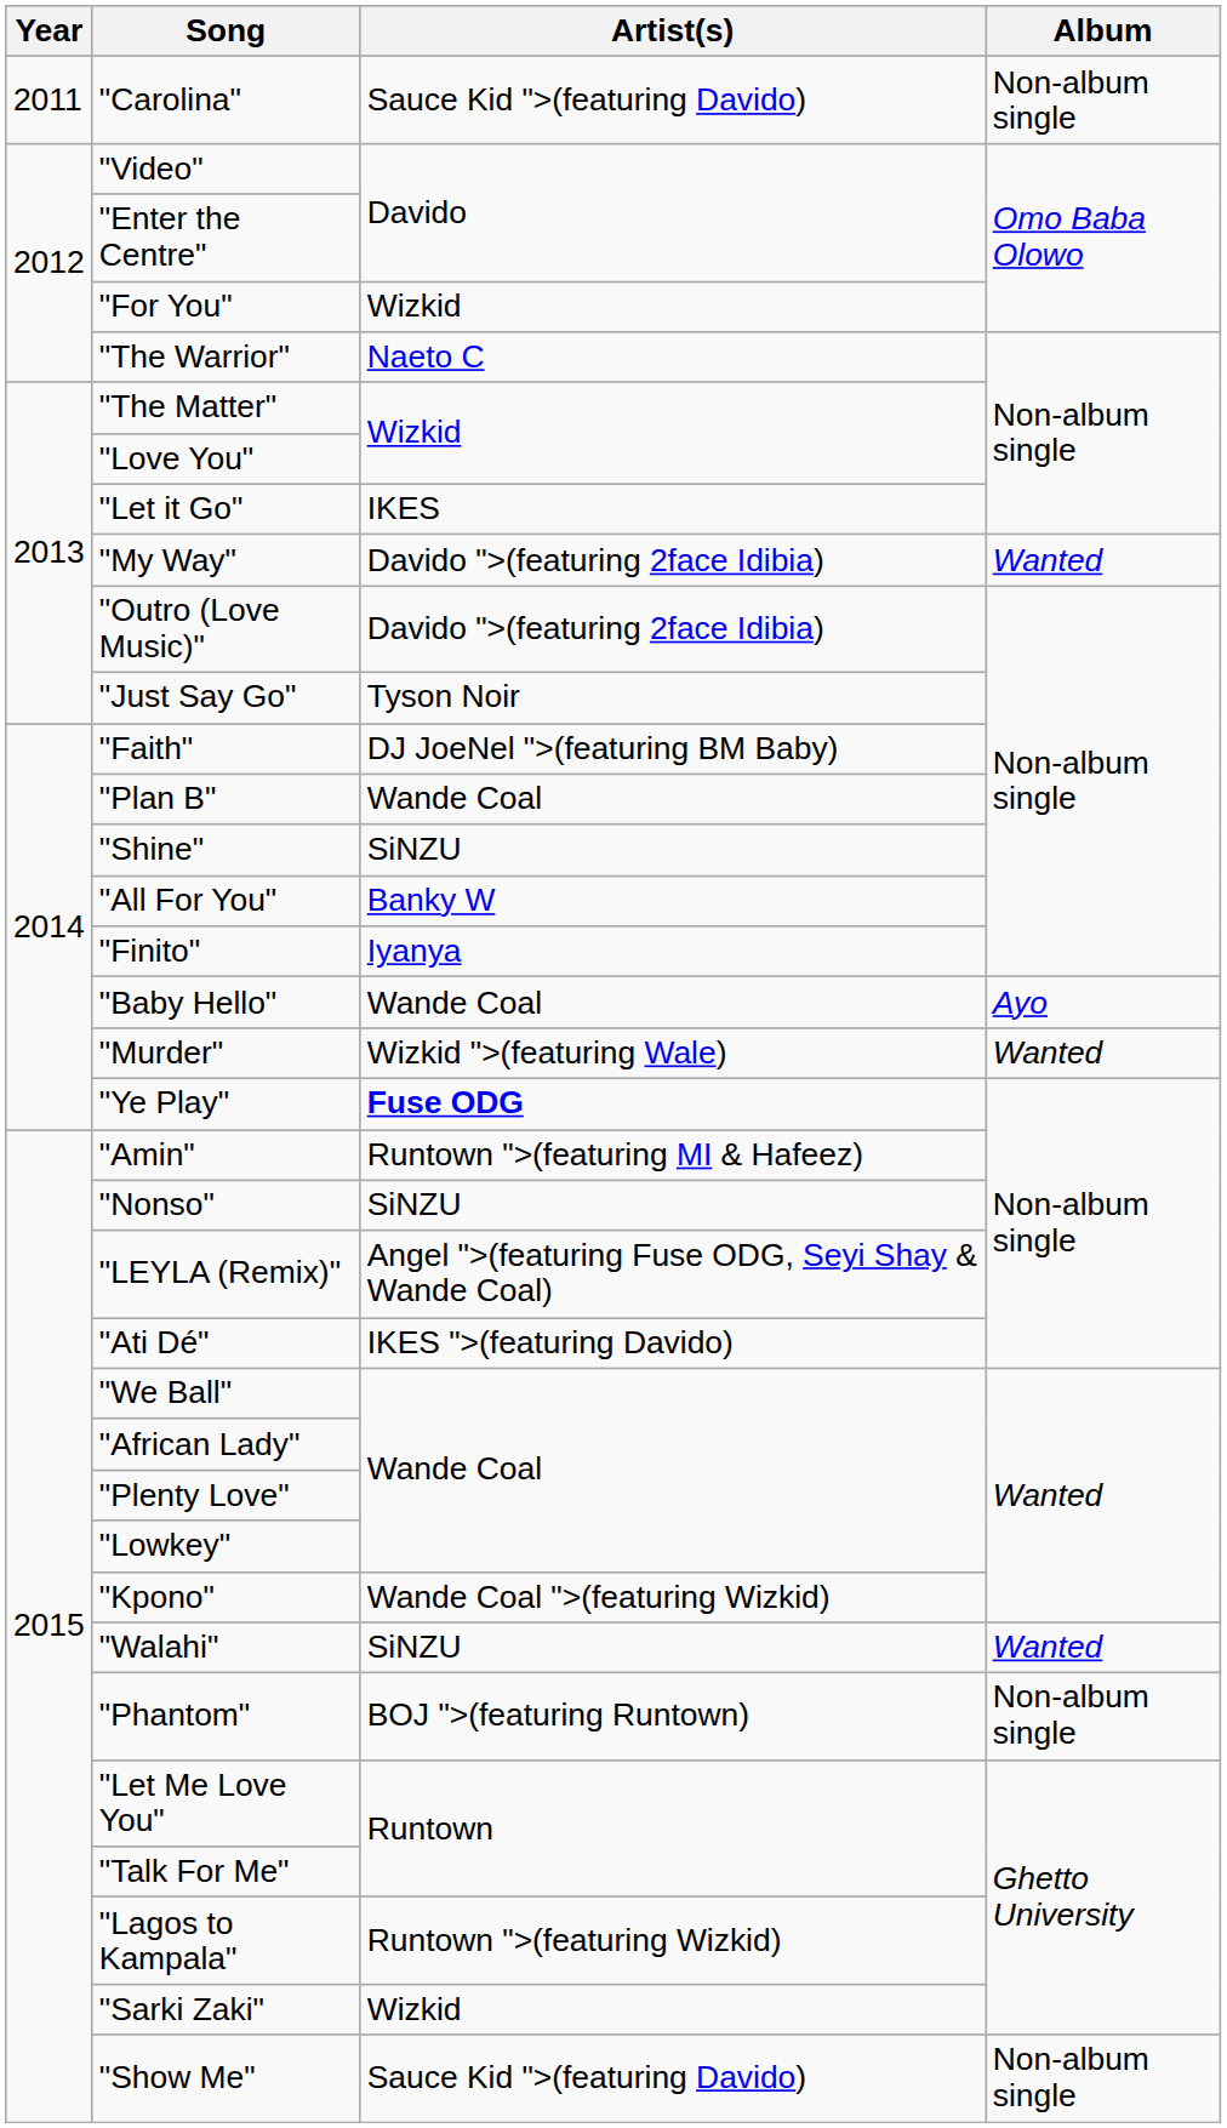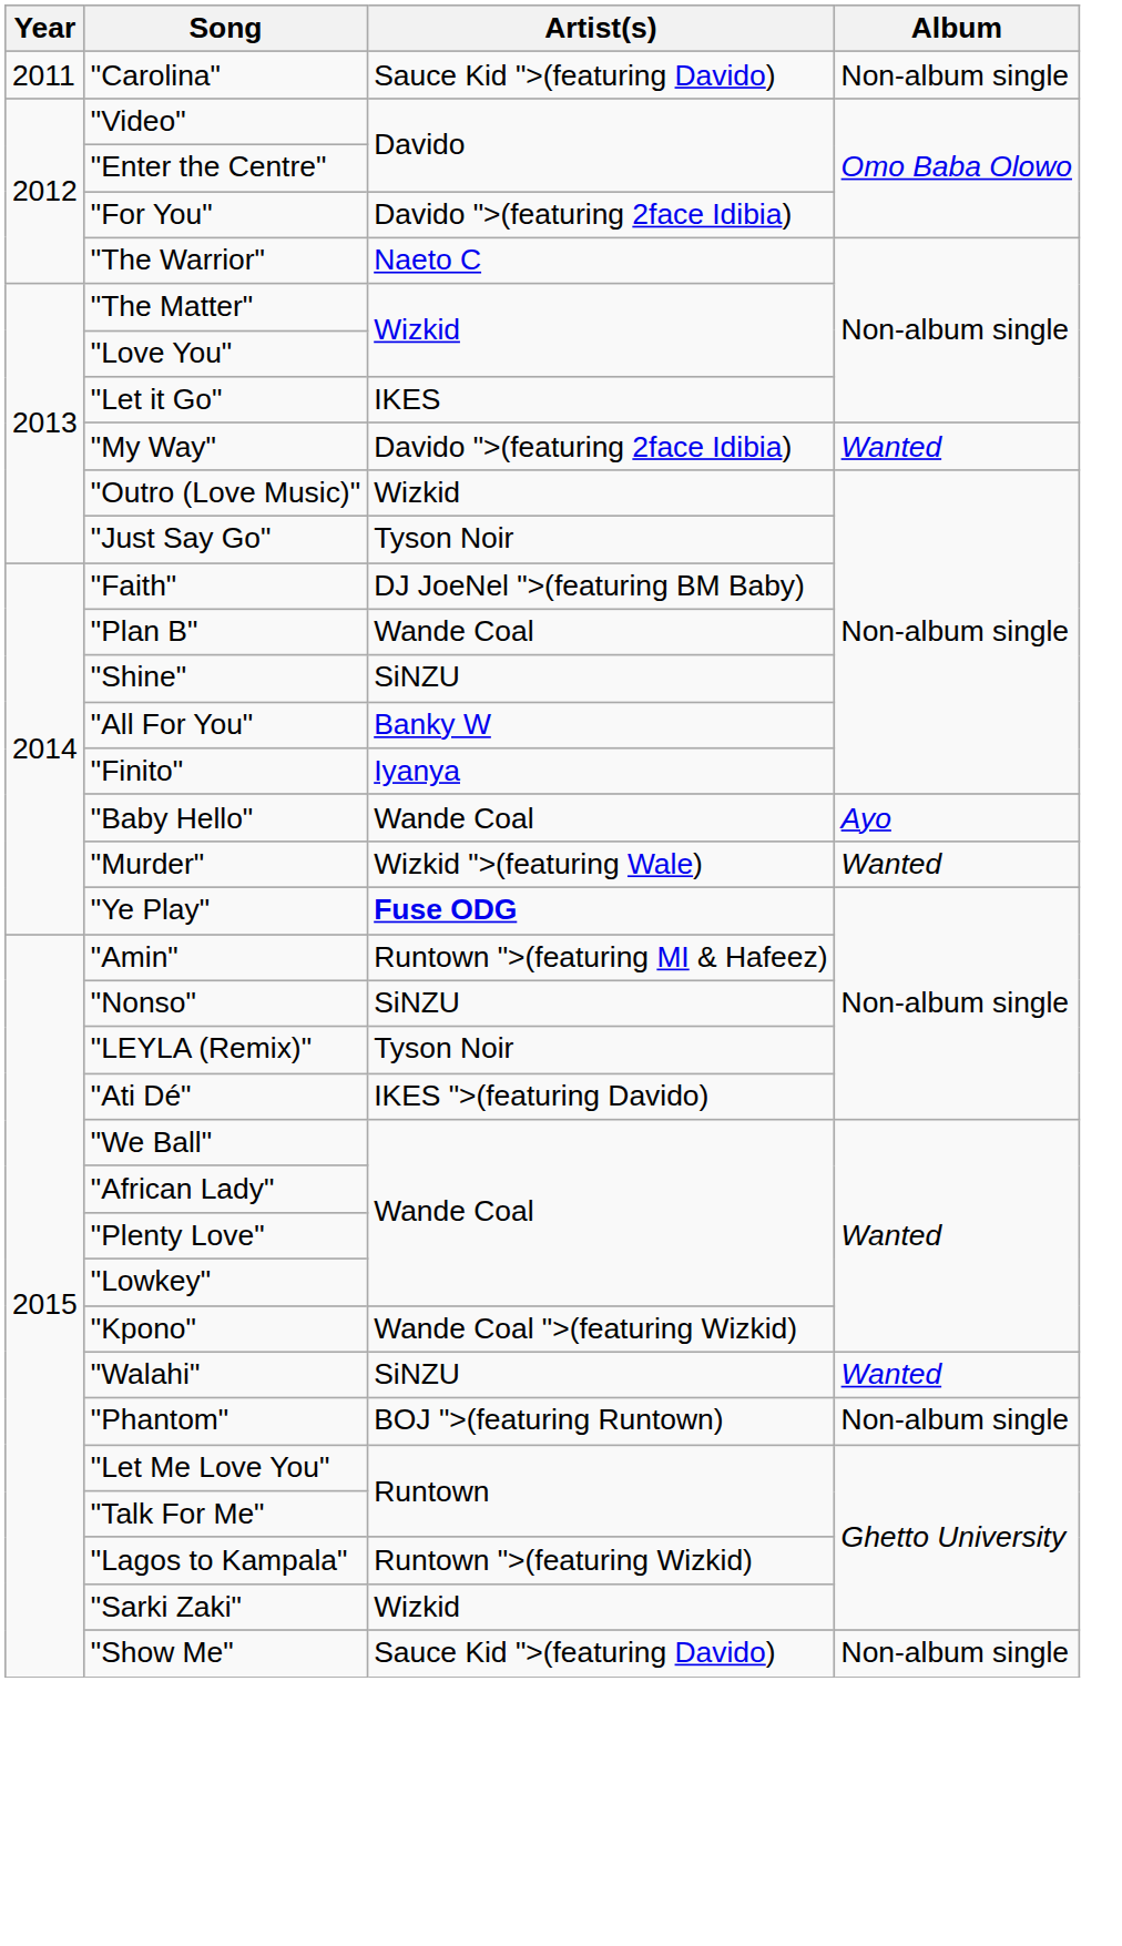"For You" | Artist(s): Wizkid -> Davido ">(featuring 2face Idibia)
"Outro (Love Music)" | Artist(s): Davido ">(featuring 2face Idibia) -> Wizkid
"LEYLA (Remix)" | Artist(s): Angel ">(featuring Fuse ODG, Seyi Shay & Wande Coal) -> Tyson Noir
